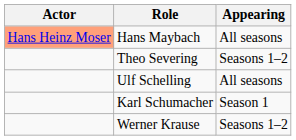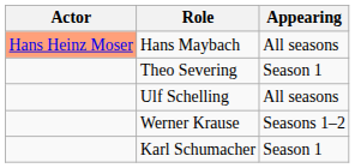Theo Severing | Appearing: Seasons 1–2 -> Season 1
rows swapped: Werner Krause <-> Karl Schumacher
